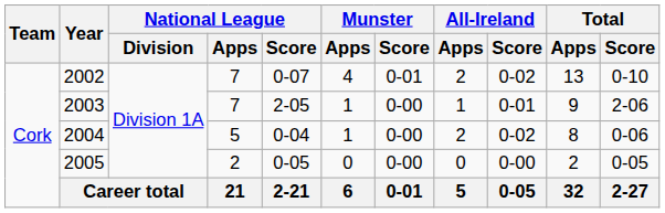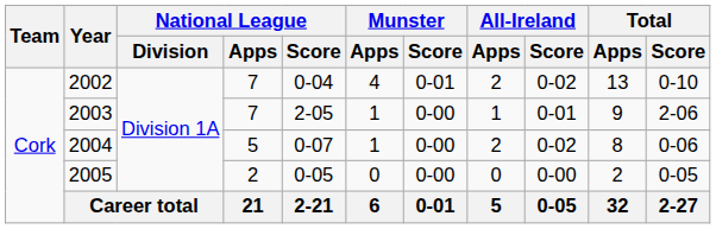2002 | National League / Score: 0-07 -> 0-04
2004 | National League / Score: 0-04 -> 0-07
